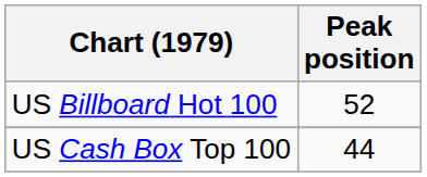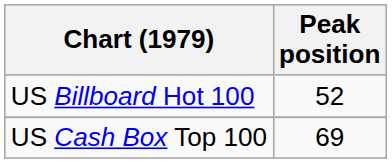US Cash Box Top 100 | Peak position: 44 -> 69
